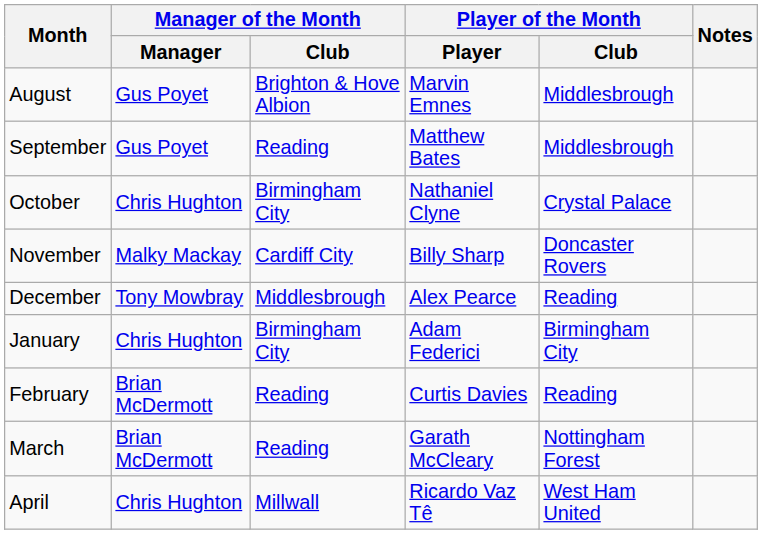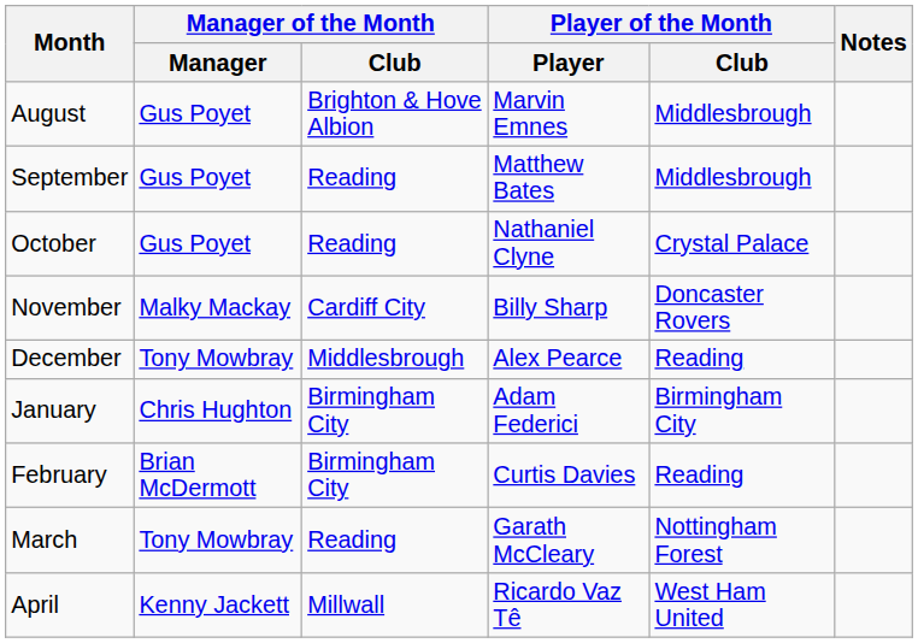October | Manager of the Month / Manager: Chris Hughton -> Gus Poyet
October | Manager of the Month / Club: Birmingham City -> Reading
February | Manager of the Month / Club: Reading -> Birmingham City
March | Manager of the Month / Manager: Brian McDermott -> Tony Mowbray
April | Manager of the Month / Manager: Chris Hughton -> Kenny Jackett
